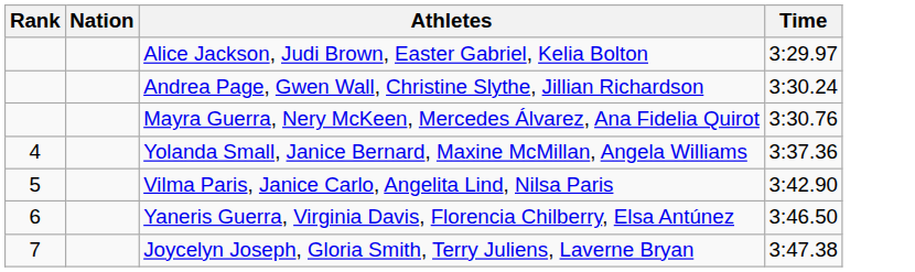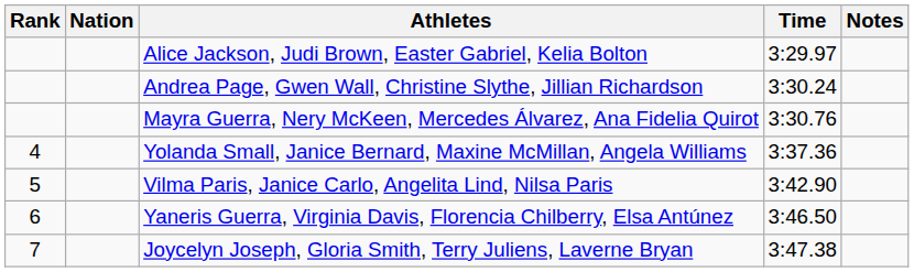+ column: Notes
